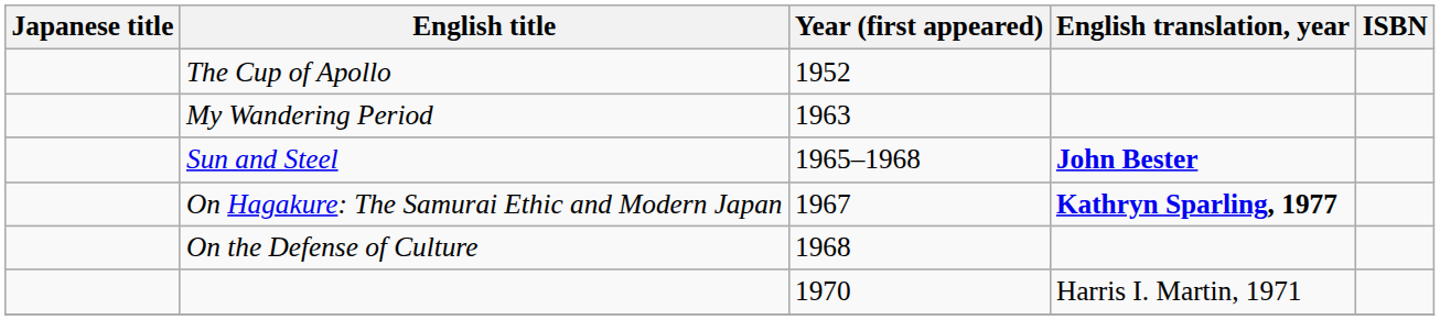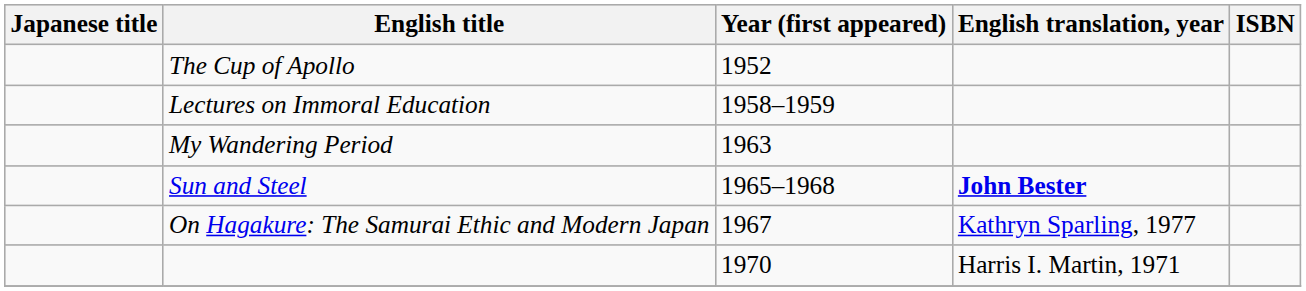+ row: Lectures on Immoral Education | 1958–1959
On Hagakure: The Samurai Ethic and Modern Japan | English translation, year: bold -> normal
- row: On the Defense of Culture | 1968
